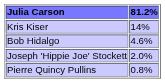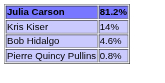- row: Joseph 'Hippie Joe' Stockett | 2.0%
